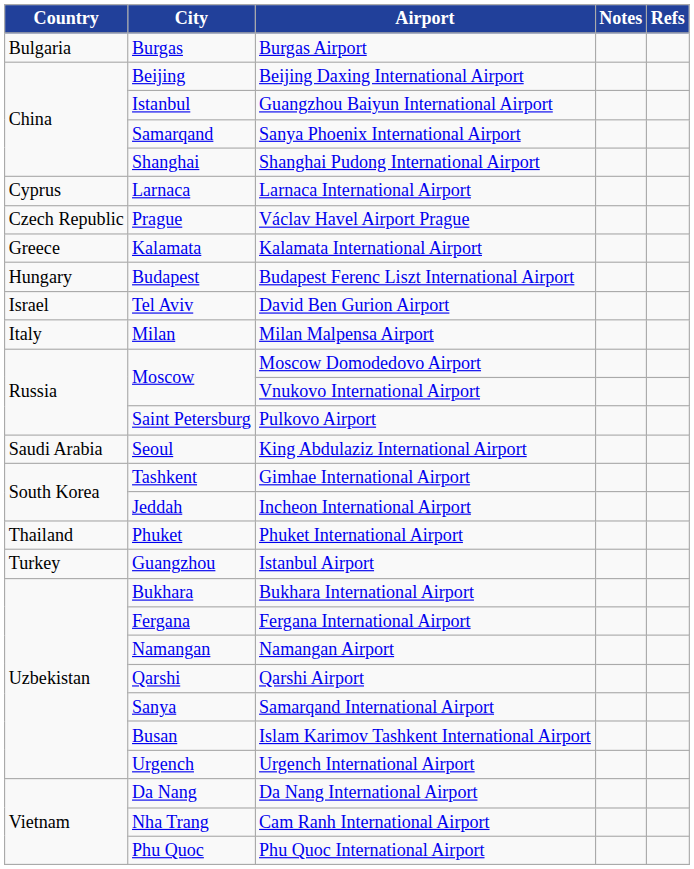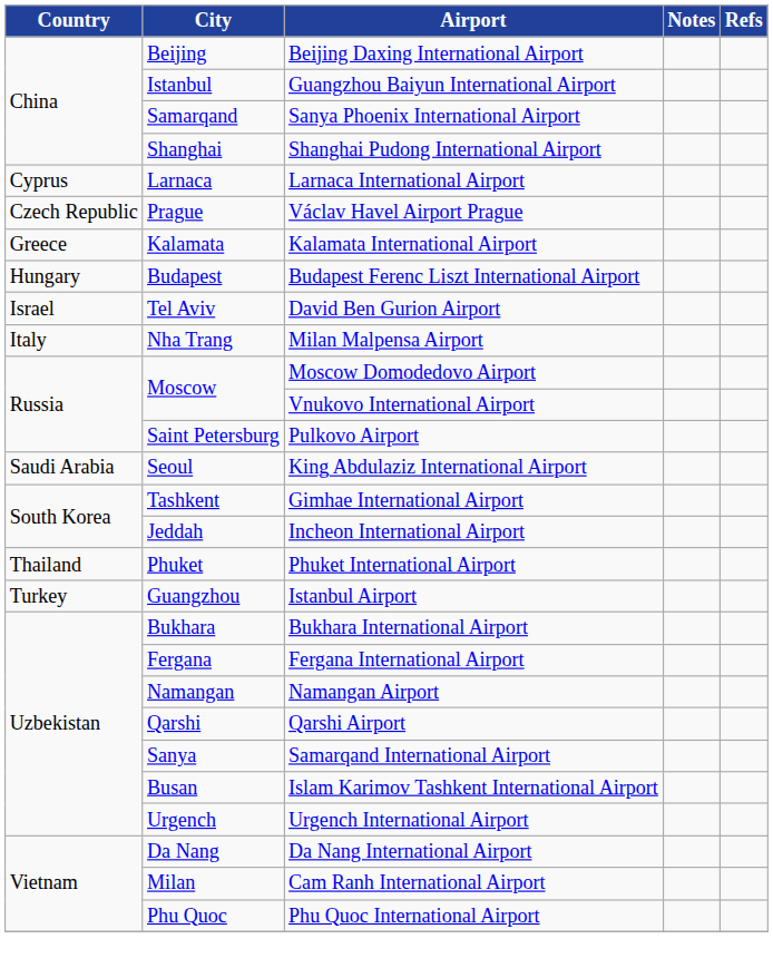- row: Bulgaria | Burgas | Burgas Airport
Milan Malpensa Airport | City: Milan -> Nha Trang
Cam Ranh International Airport | City: Nha Trang -> Milan
